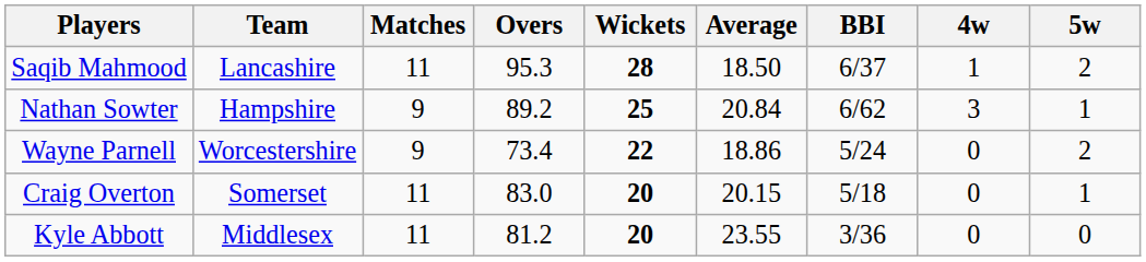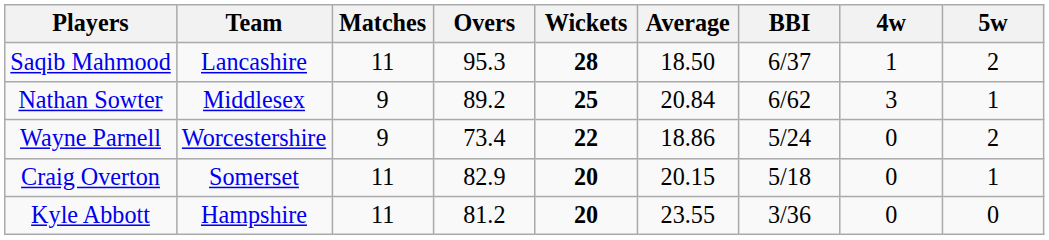Nathan Sowter | Team: Hampshire -> Middlesex
Craig Overton | Overs: 83.0 -> 82.9
Kyle Abbott | Team: Middlesex -> Hampshire
